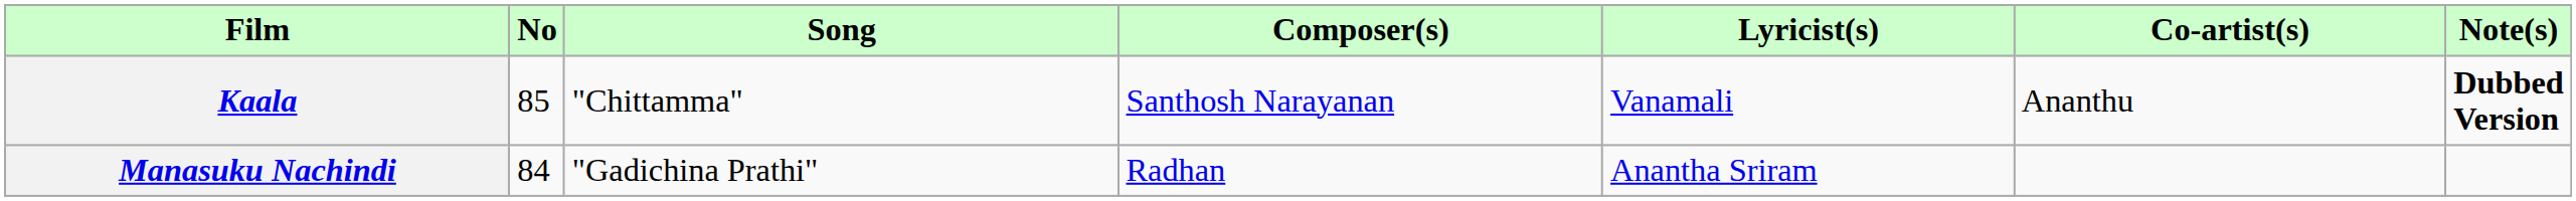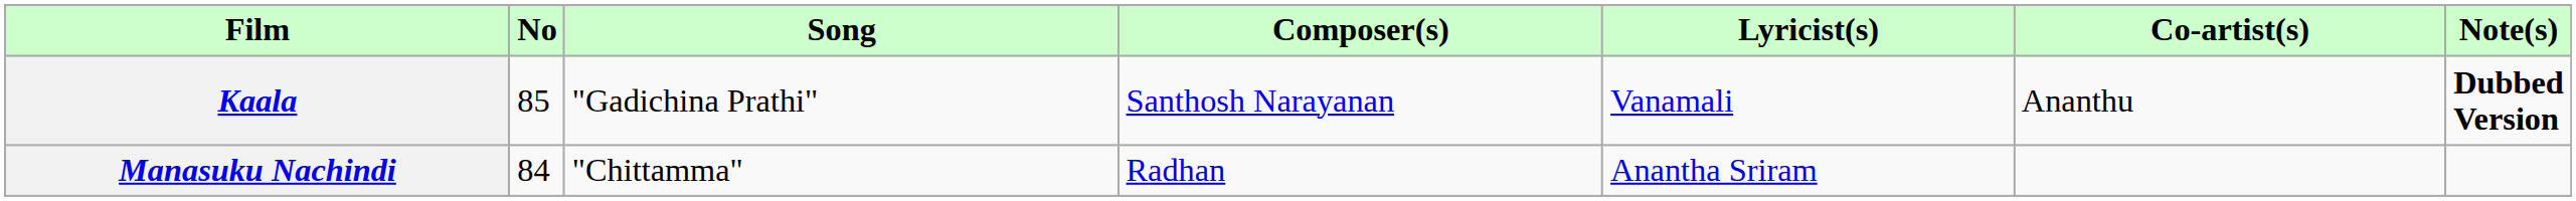Kaala | Song: "Chittamma" -> "Gadichina Prathi"
Manasuku Nachindi | Song: "Gadichina Prathi" -> "Chittamma"
